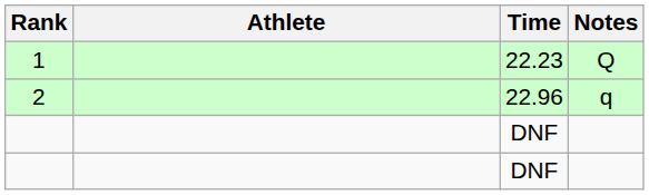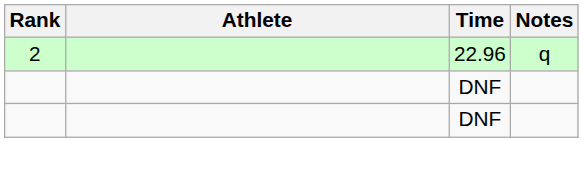- row: 1 | 22.23 | Q
